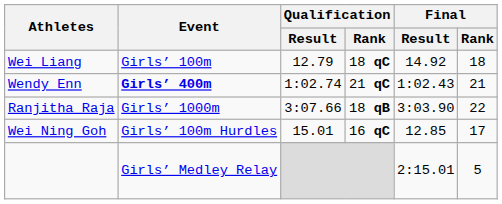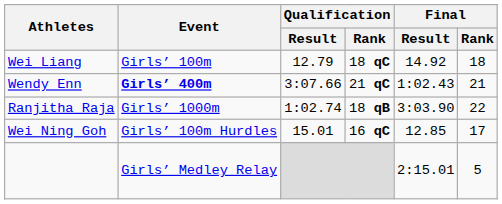Wendy Enn | Qualification / Result: 1:02.74 -> 3:07.66
Ranjitha Raja | Qualification / Result: 3:07.66 -> 1:02.74
